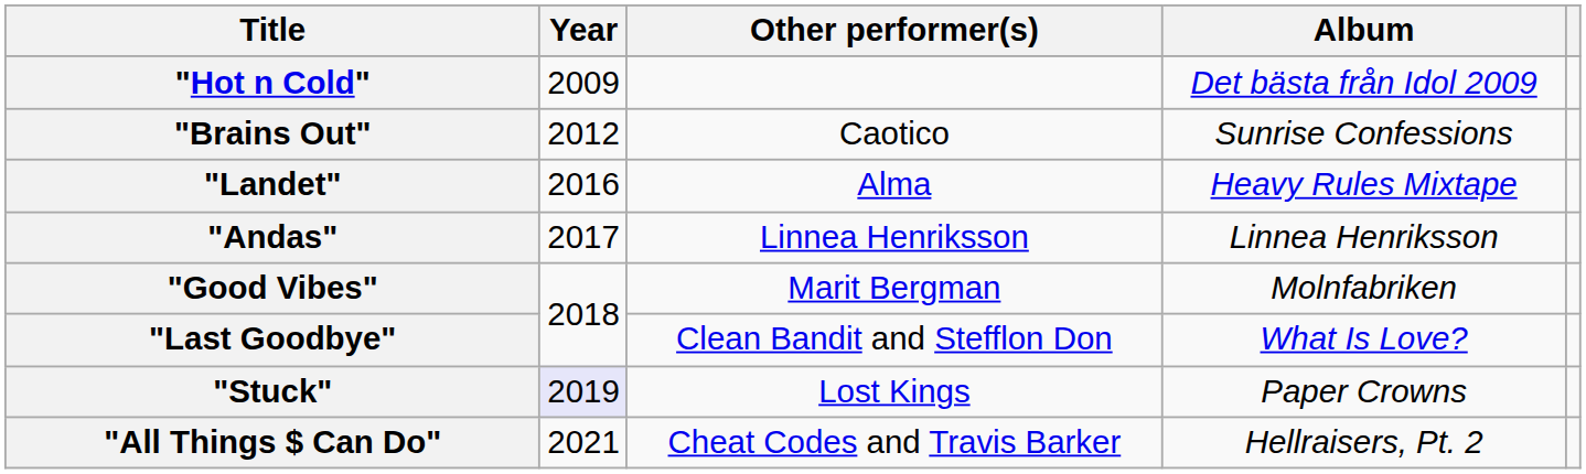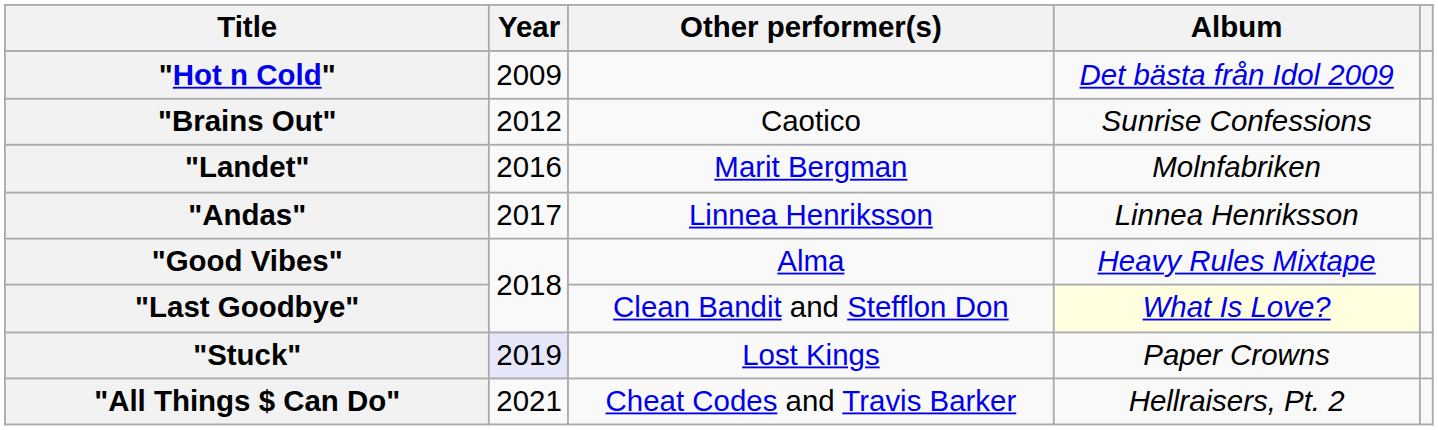"Landet" | Other performer(s): Alma -> Marit Bergman
"Landet" | Album: Heavy Rules Mixtape -> Molnfabriken
"Good Vibes" | Other performer(s): Marit Bergman -> Alma
"Good Vibes" | Album: Molnfabriken -> Heavy Rules Mixtape
"Last Goodbye" | Album: no background -> lightyellow background
